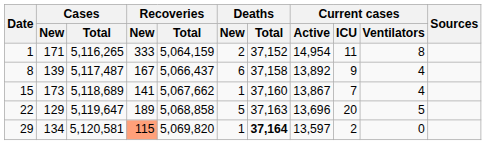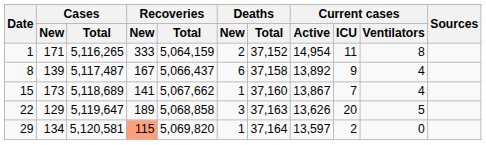22 | Deaths / New: 5 -> 3
22 | Current cases / Active: 13,696 -> 13,626
29 | Deaths / Total: bold -> normal
